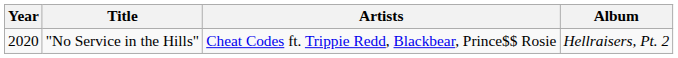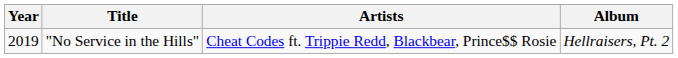"No Service in the Hills" | Year: 2020 -> 2019
